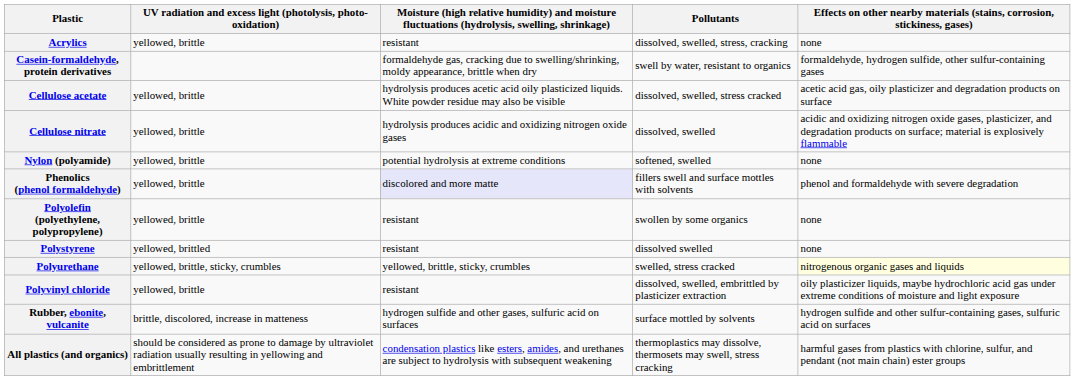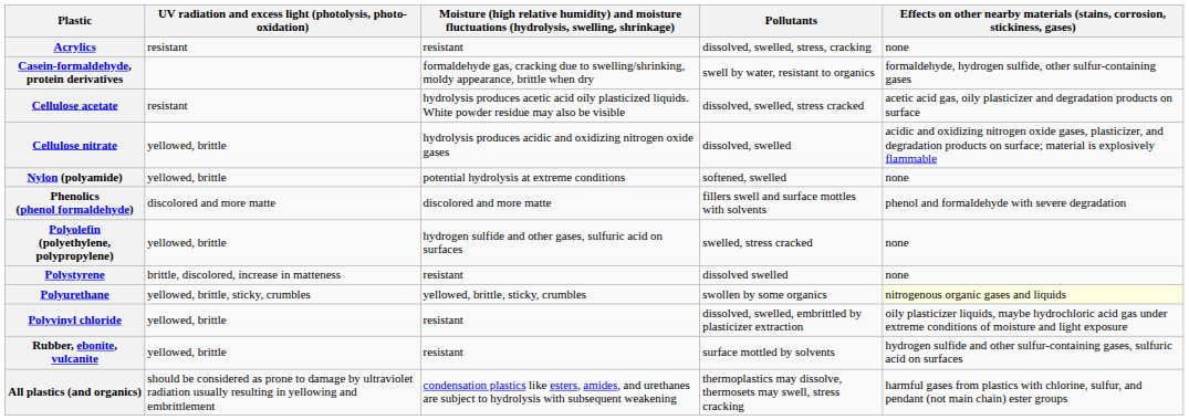Acrylics | UV radiation and excess light (photolysis, photo-oxidation): yellowed, brittle -> resistant
Cellulose acetate | UV radiation and excess light (photolysis, photo-oxidation): yellowed, brittle -> resistant
Phenolics (phenol formaldehyde) | UV radiation and excess light (photolysis, photo-oxidation): yellowed, brittle -> discolored and more matte
Phenolics (phenol formaldehyde) | column 3: lavender background -> no background
Polyolefin (polyethylene, polypropylene) | column 3: resistant -> hydrogen sulfide and other gases, sulfuric acid on surfaces
Polyolefin (polyethylene, polypropylene) | Pollutants: swollen by some organics -> swelled, stress cracked
Polystyrene | UV radiation and excess light (photolysis, photo-oxidation): yellowed, brittled -> brittle, discolored, increase in matteness
Polyurethane | Pollutants: swelled, stress cracked -> swollen by some organics
Rubber, ebonite, vulcanite | UV radiation and excess light (photolysis, photo-oxidation): brittle, discolored, increase in matteness -> yellowed, brittle
Rubber, ebonite, vulcanite | column 3: hydrogen sulfide and other gases, sulfuric acid on surfaces -> resistant
